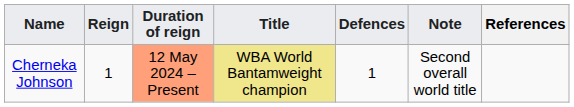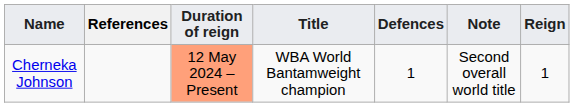columns swapped: Reign <-> References
Cherneka Johnson | Title: khaki background -> no background
